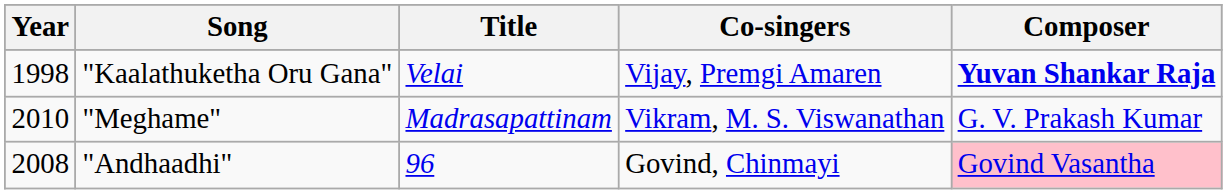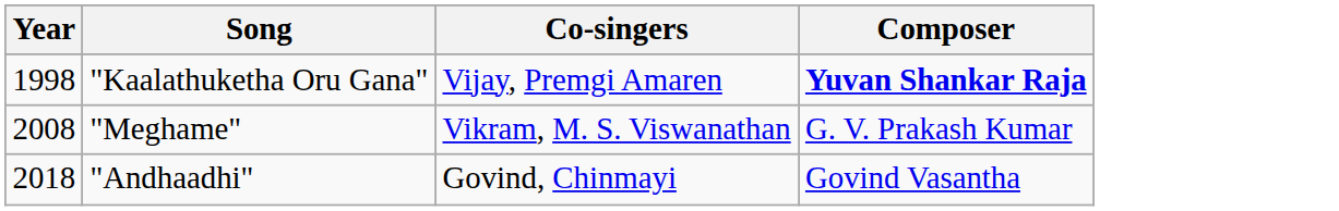- column: Title | Velai | Madrasapattinam | 96
"Meghame" | Year: 2010 -> 2008
"Andhaadhi" | Year: 2008 -> 2018
"Andhaadhi" | Composer: pink background -> no background
